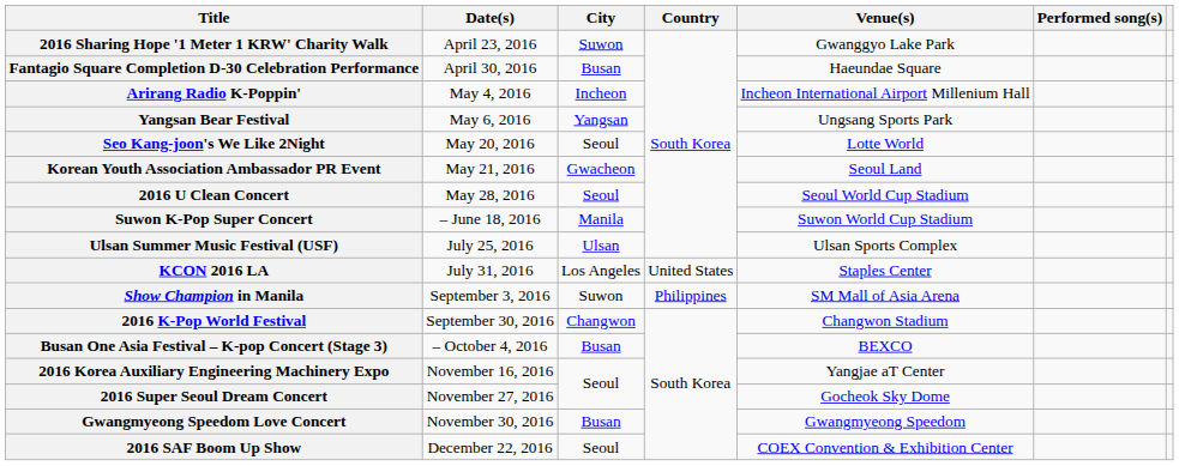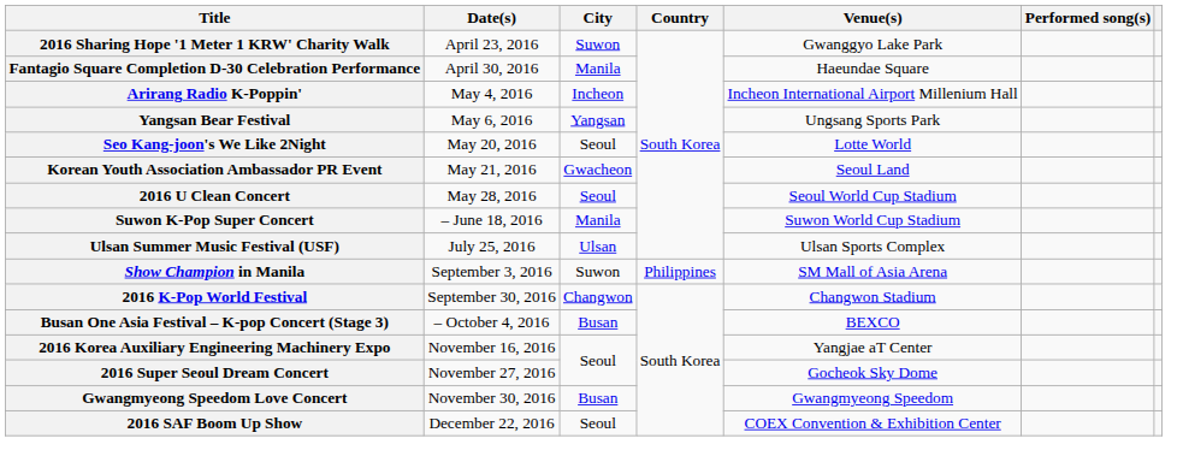Fantagio Square Completion D-30 Celebration Performance | City: Busan -> Manila
- row: KCON 2016 LA | July 31, 2016 | Los Angeles | United States | Staples Center
